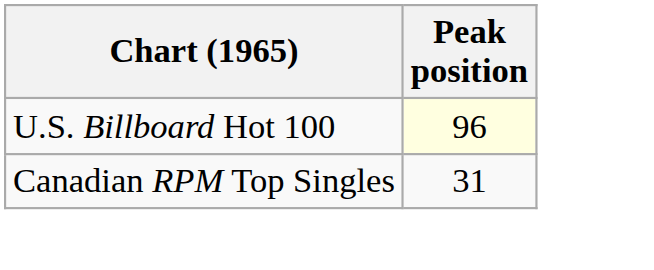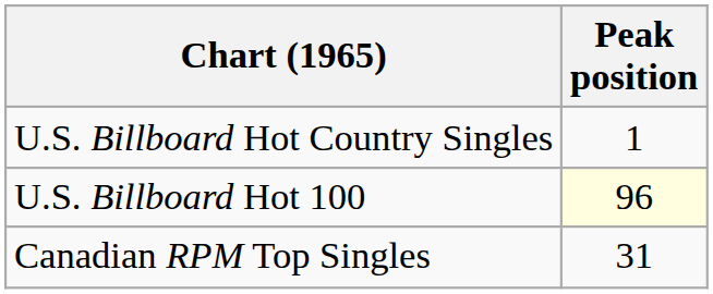+ row: U.S. Billboard Hot Country Singles | 1
